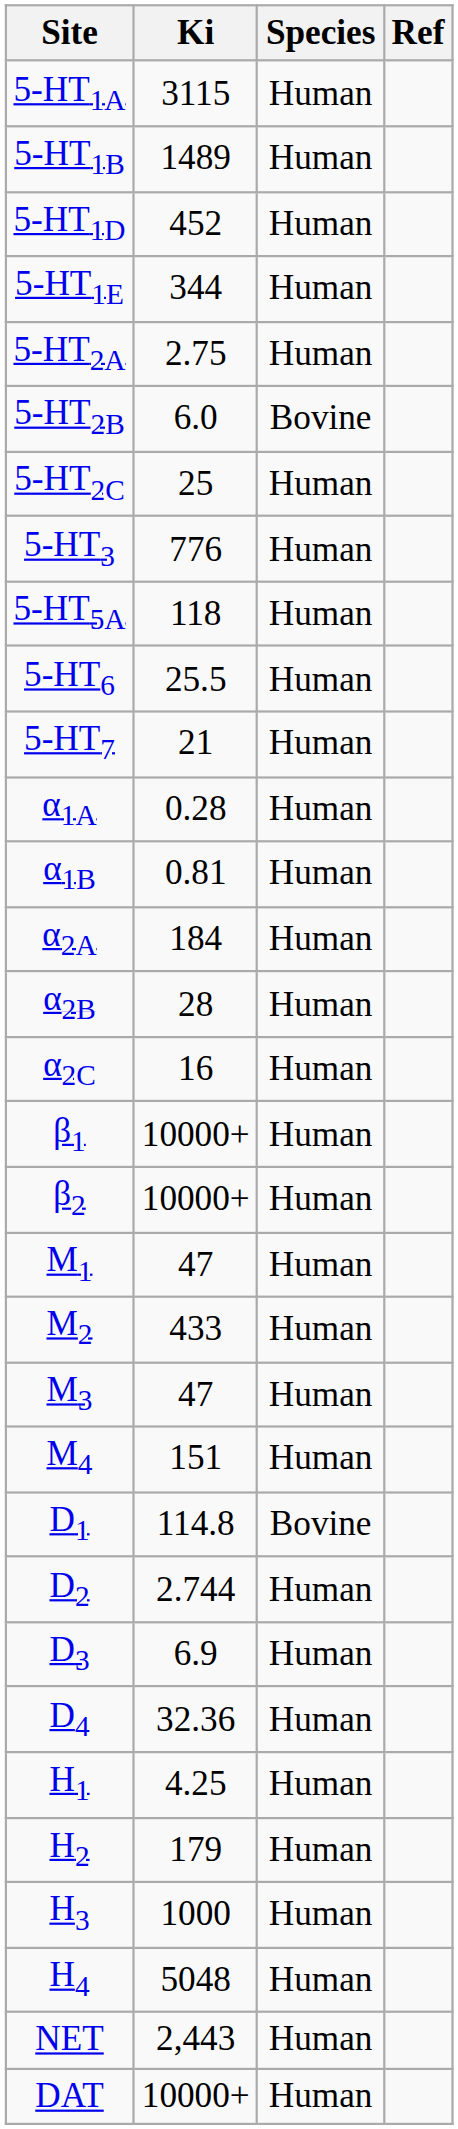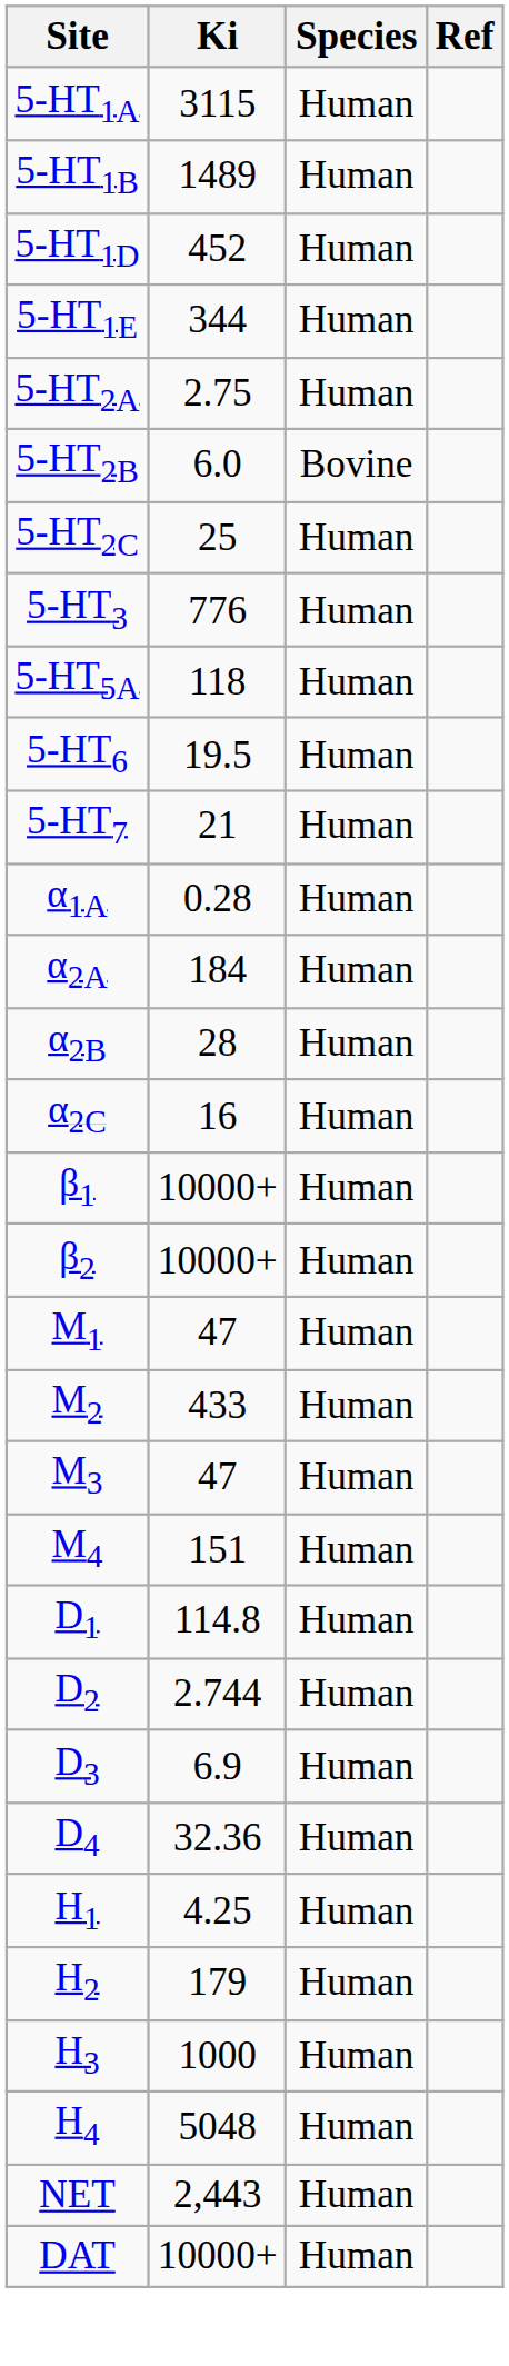5-HT6 | Ki: 25.5 -> 19.5
- row: α1B | 0.81 | Human
D1 | Species: Bovine -> Human
